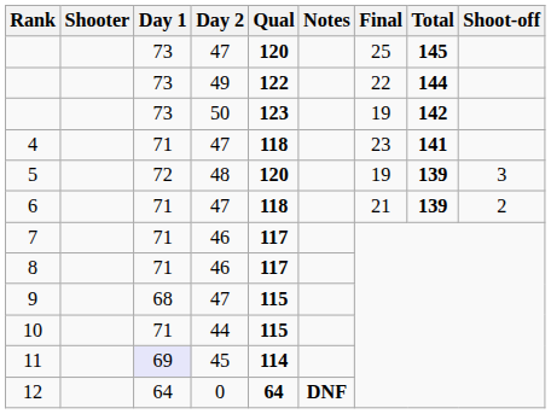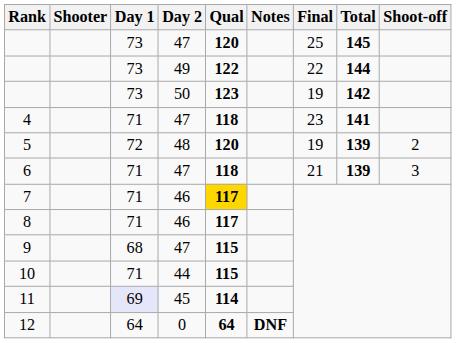5 | Shoot-off: 3 -> 2
6 | Shoot-off: 2 -> 3
7 | Qual: no background -> gold background
